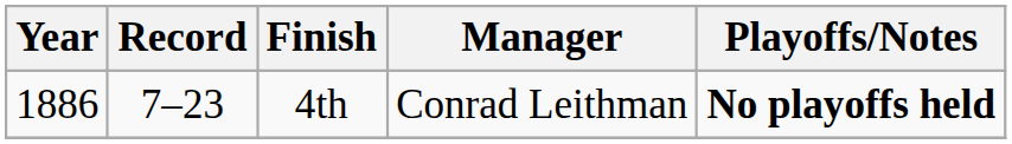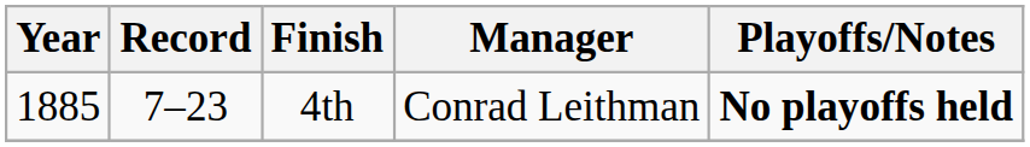4th | Year: 1886 -> 1885
